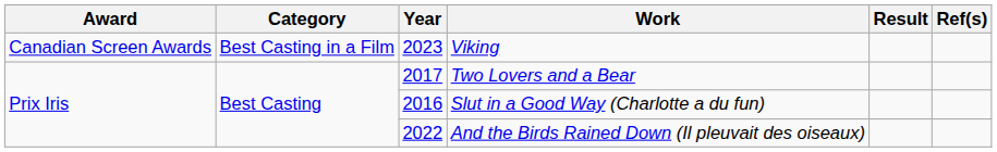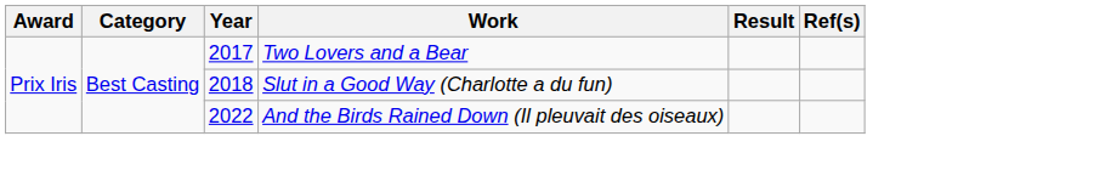- row: Canadian Screen Awards | Best Casting in a Film | 2023 | Viking
Slut in a Good Way (Charlotte a du fun) | Year: 2016 -> 2018
